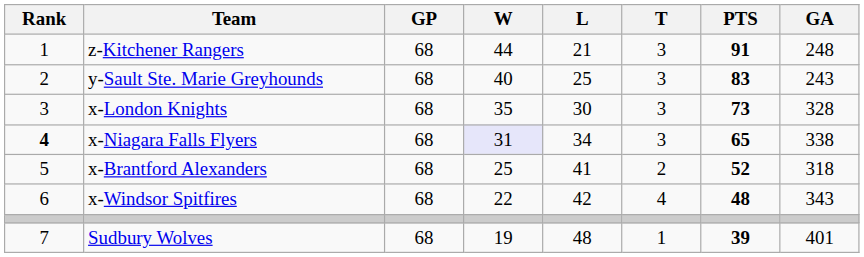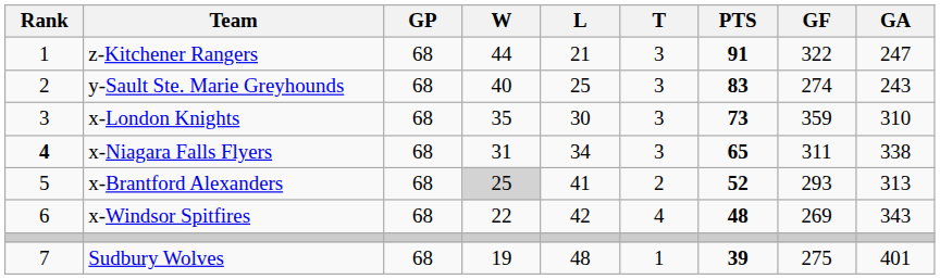+ column: GF | 322 | 274 | 359 | 311 | 293 | 269 | 275
z-Kitchener Rangers | GA: 248 -> 247
x-London Knights | GA: 328 -> 310
x-Niagara Falls Flyers | W: lavender background -> no background
x-Brantford Alexanders | W: no background -> lightgrey background
x-Brantford Alexanders | GA: 318 -> 313
